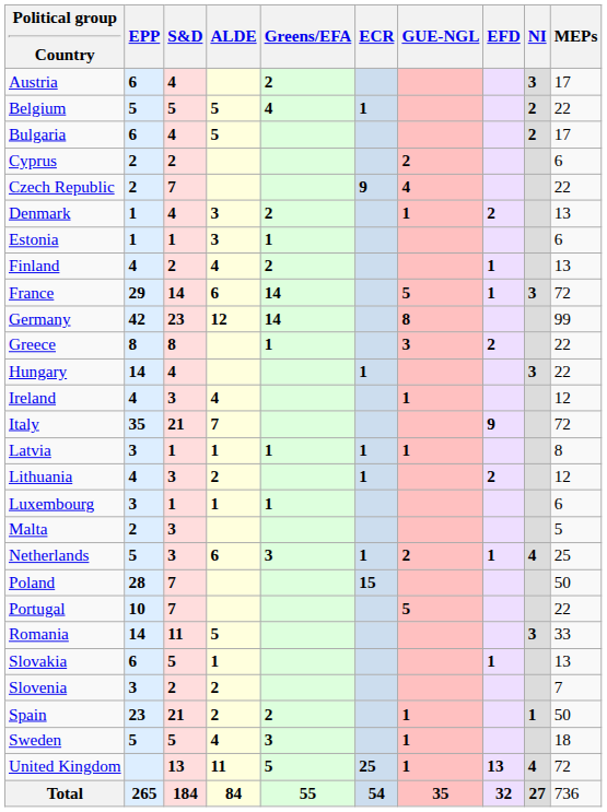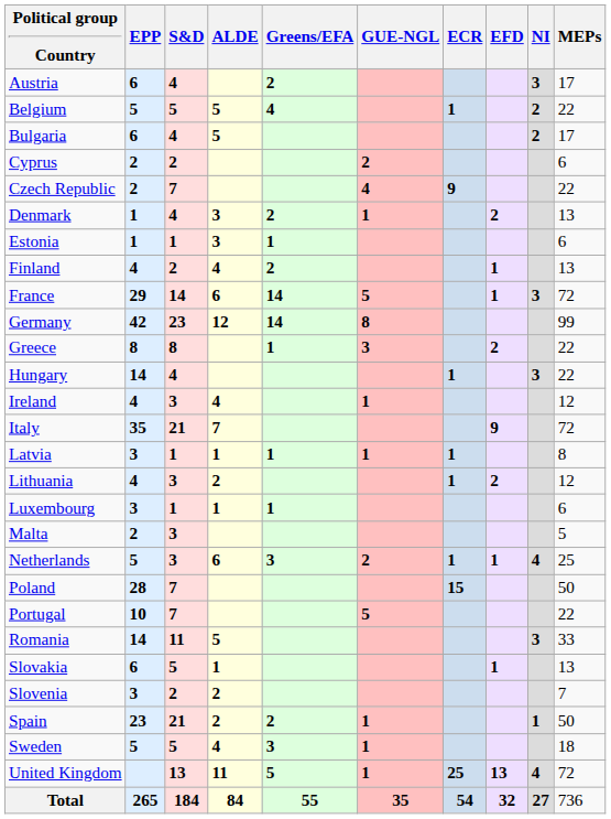columns swapped: ECR <-> GUE-NGL
